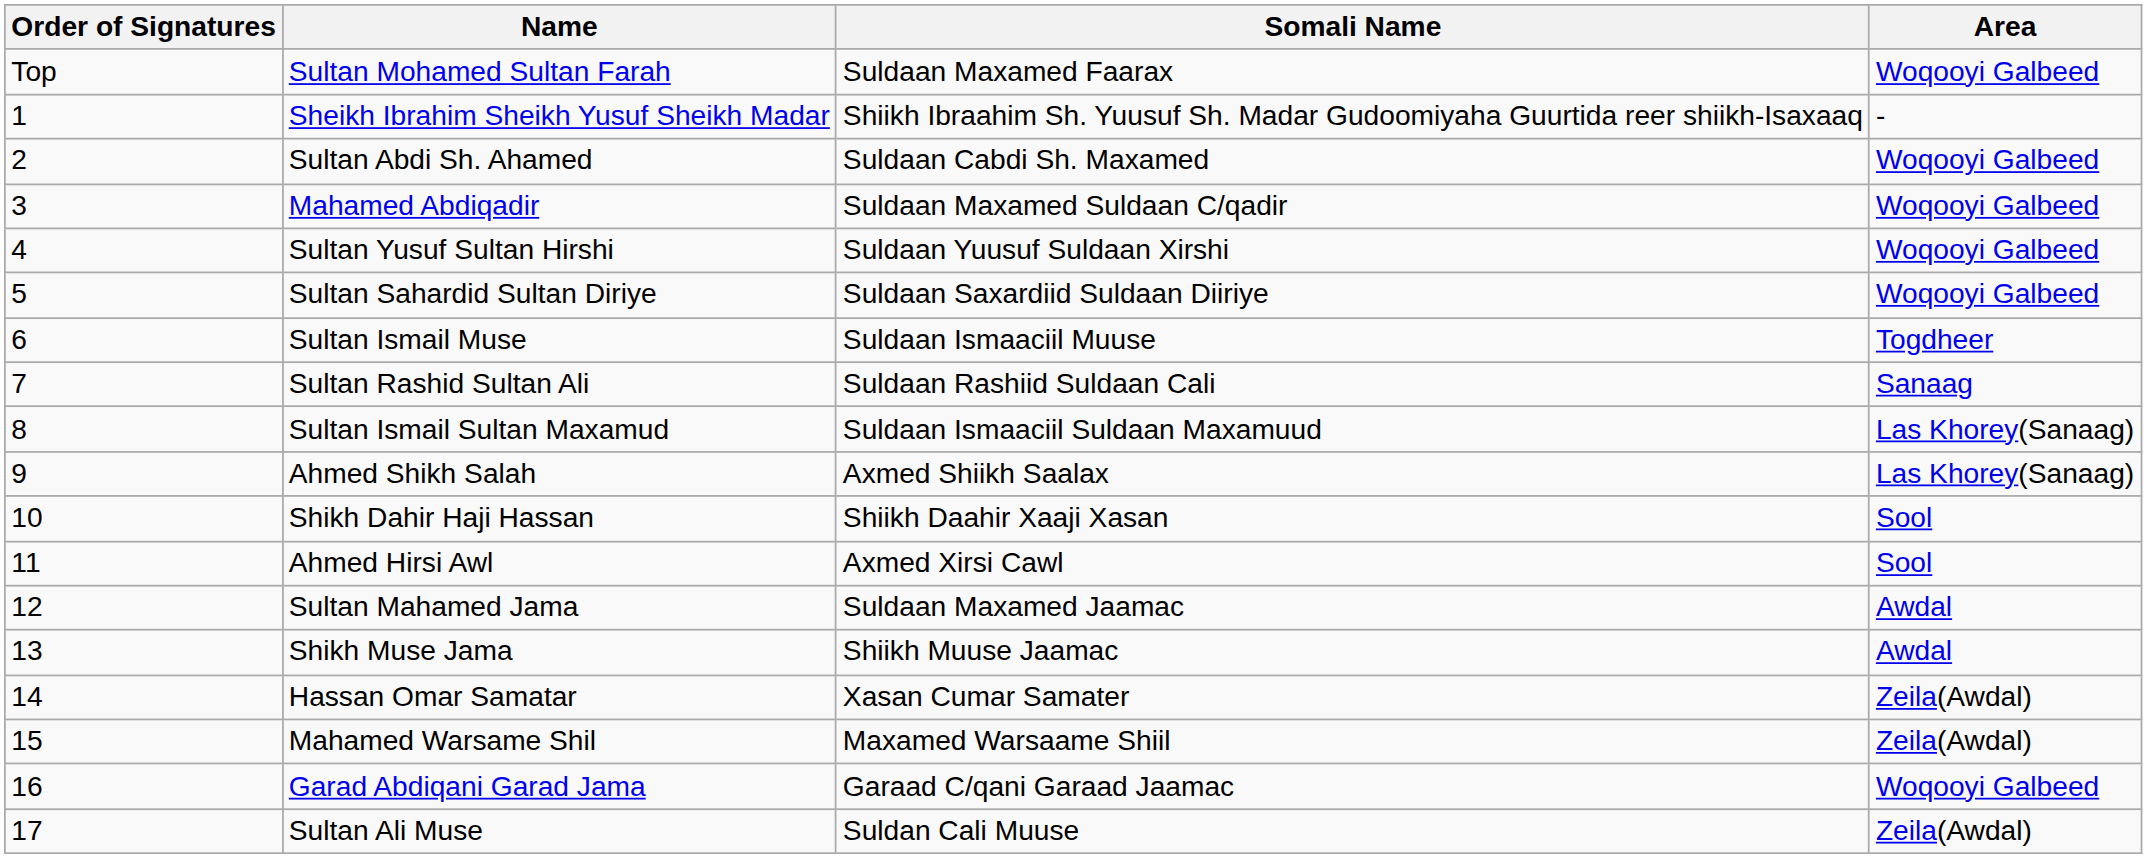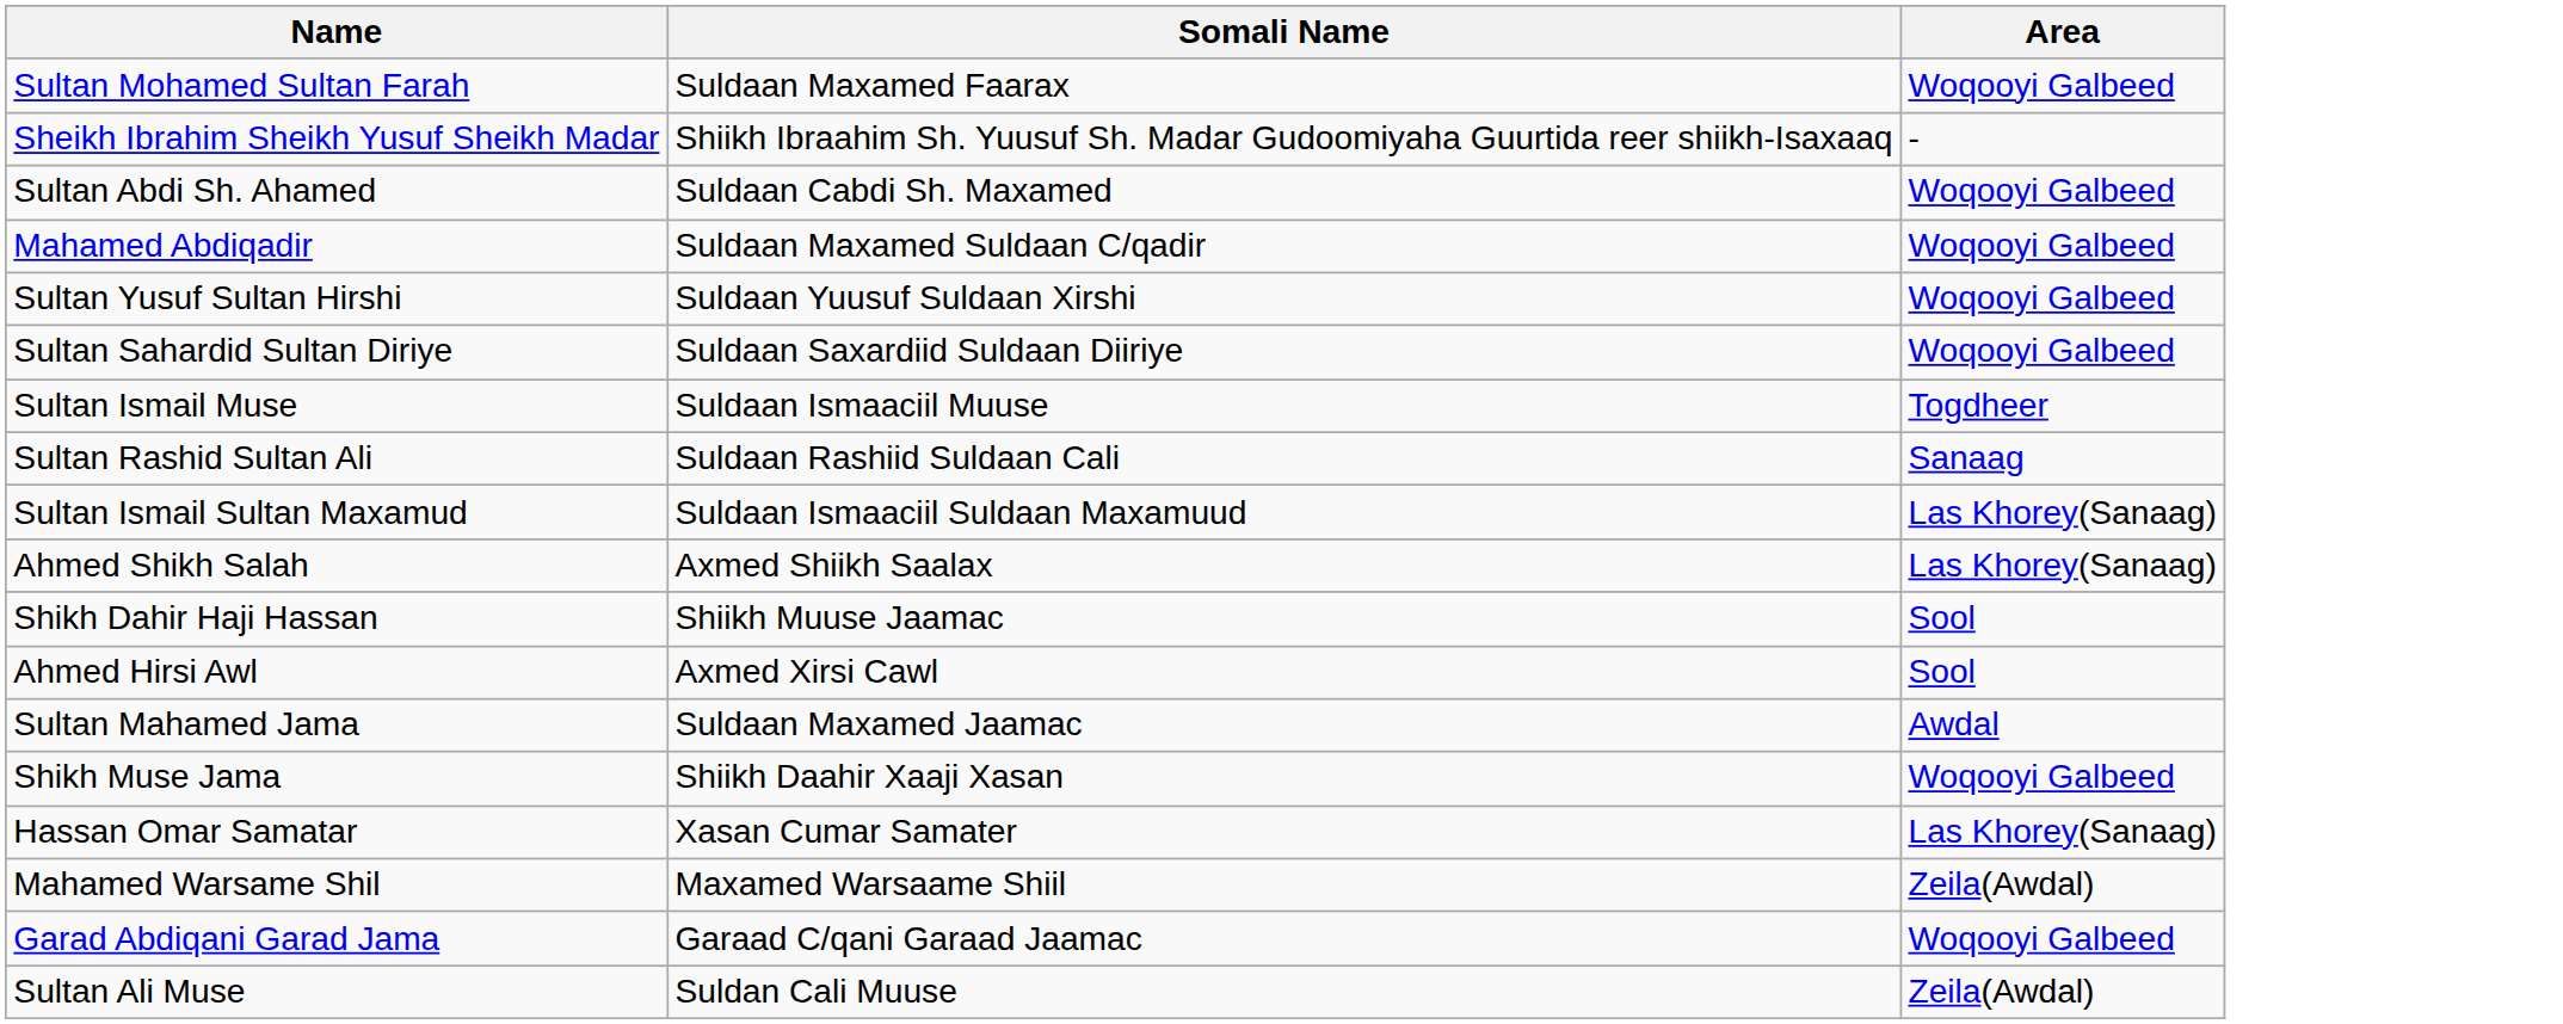- column: Order of Signatures | Top | 1 | 2 | 3 | 4 | 5 | 6 | 7 | 8 | 9 | 10 | 11 | 12 | 13 | 14 | 15 | 16 | 17
Shikh Dahir Haji Hassan | Somali Name: Shiikh Daahir Xaaji Xasan -> Shiikh Muuse Jaamac
Shikh Muse Jama | Somali Name: Shiikh Muuse Jaamac -> Shiikh Daahir Xaaji Xasan
Shikh Muse Jama | Area: Awdal -> Woqooyi Galbeed
Hassan Omar Samatar | Area: Zeila(Awdal) -> Las Khorey(Sanaag)
